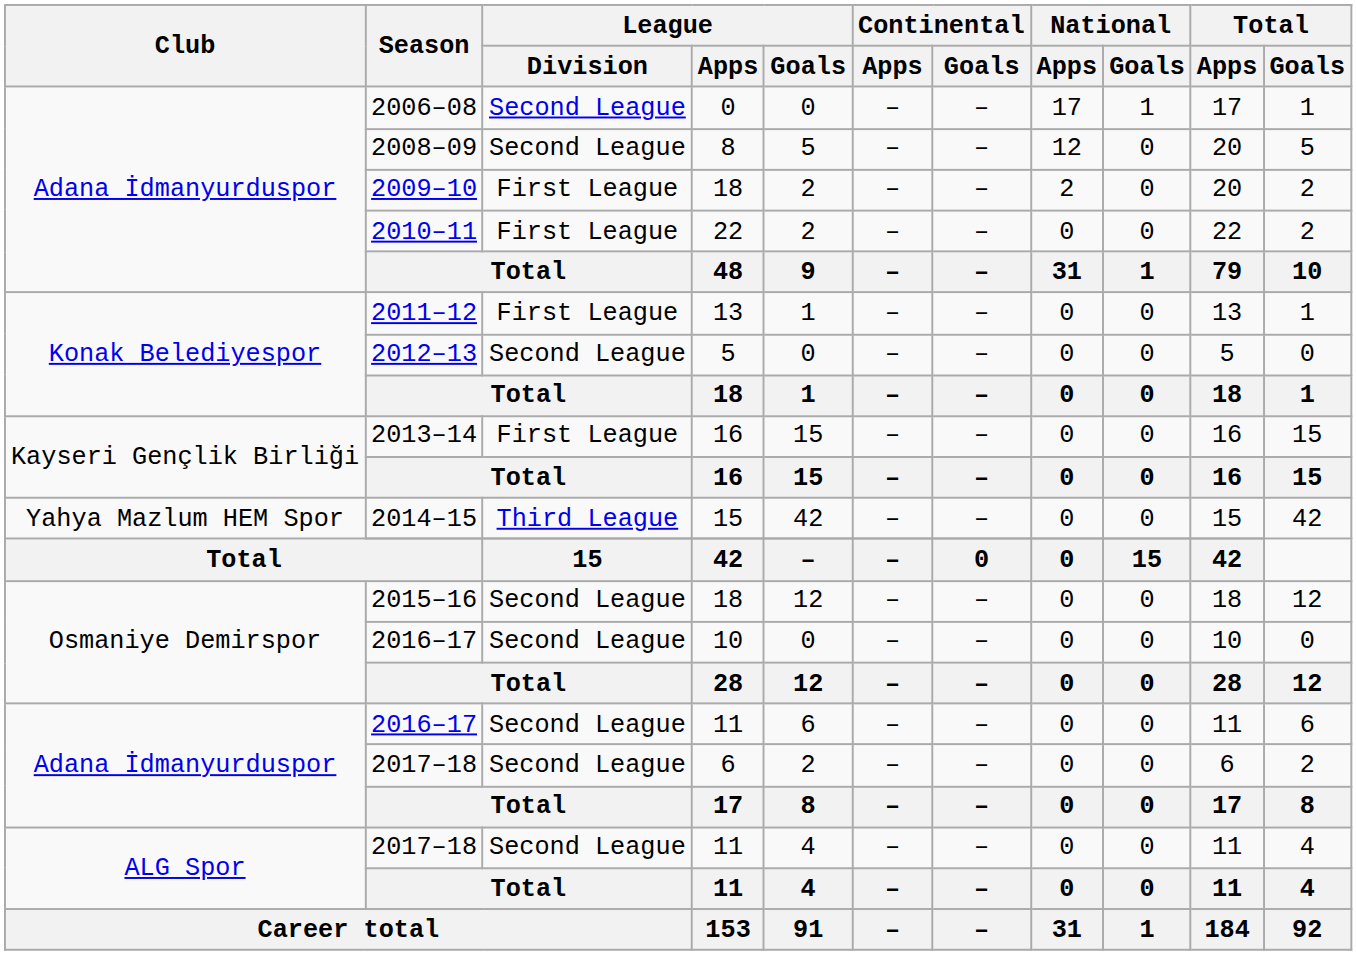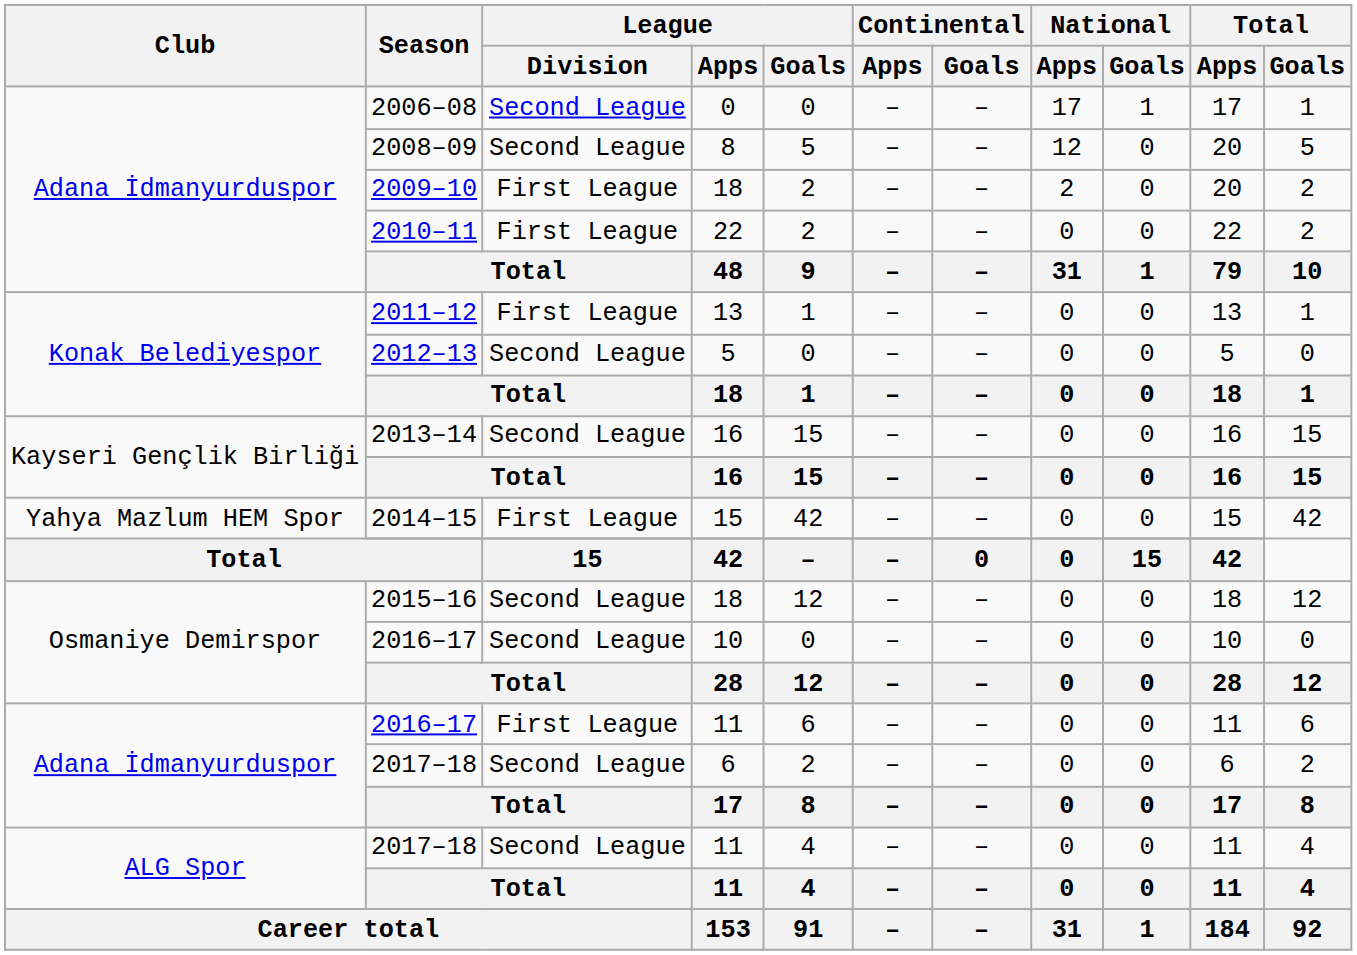2013–14 | League / Division: First League -> Second League
2014–15 | League / Division: Third League -> First League
2016–17 / 11 | League / Division: Second League -> First League
